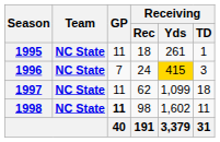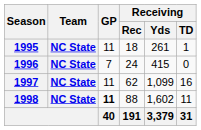1996 | Receiving / Yds: gold background -> no background
1996 | Receiving / TD: 3 -> 0
1997 | Receiving / TD: 18 -> 16
1998 | Receiving / Rec: 98 -> 88
